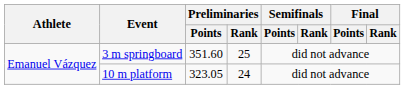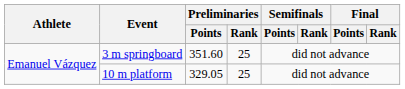10 m platform | Preliminaries / Points: 323.05 -> 329.05
10 m platform | Preliminaries / Rank: 24 -> 25
